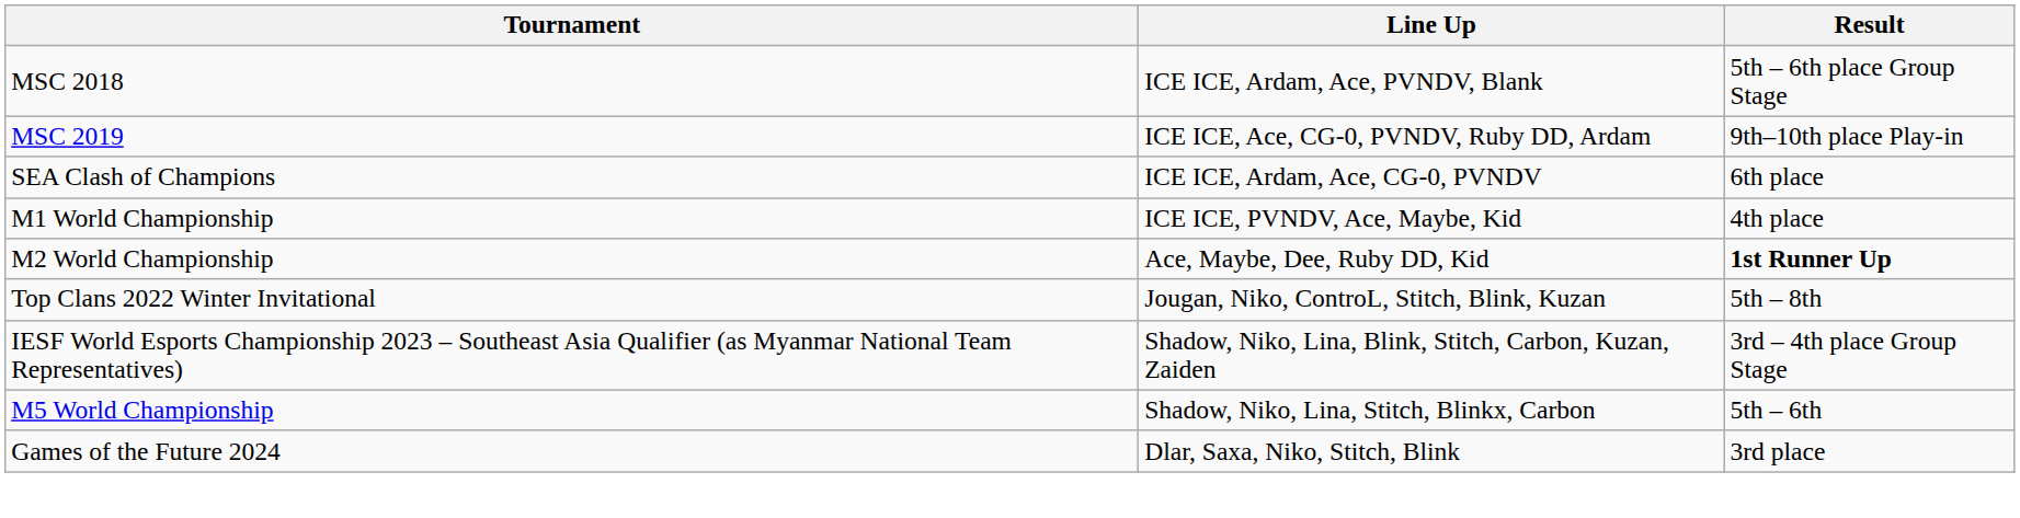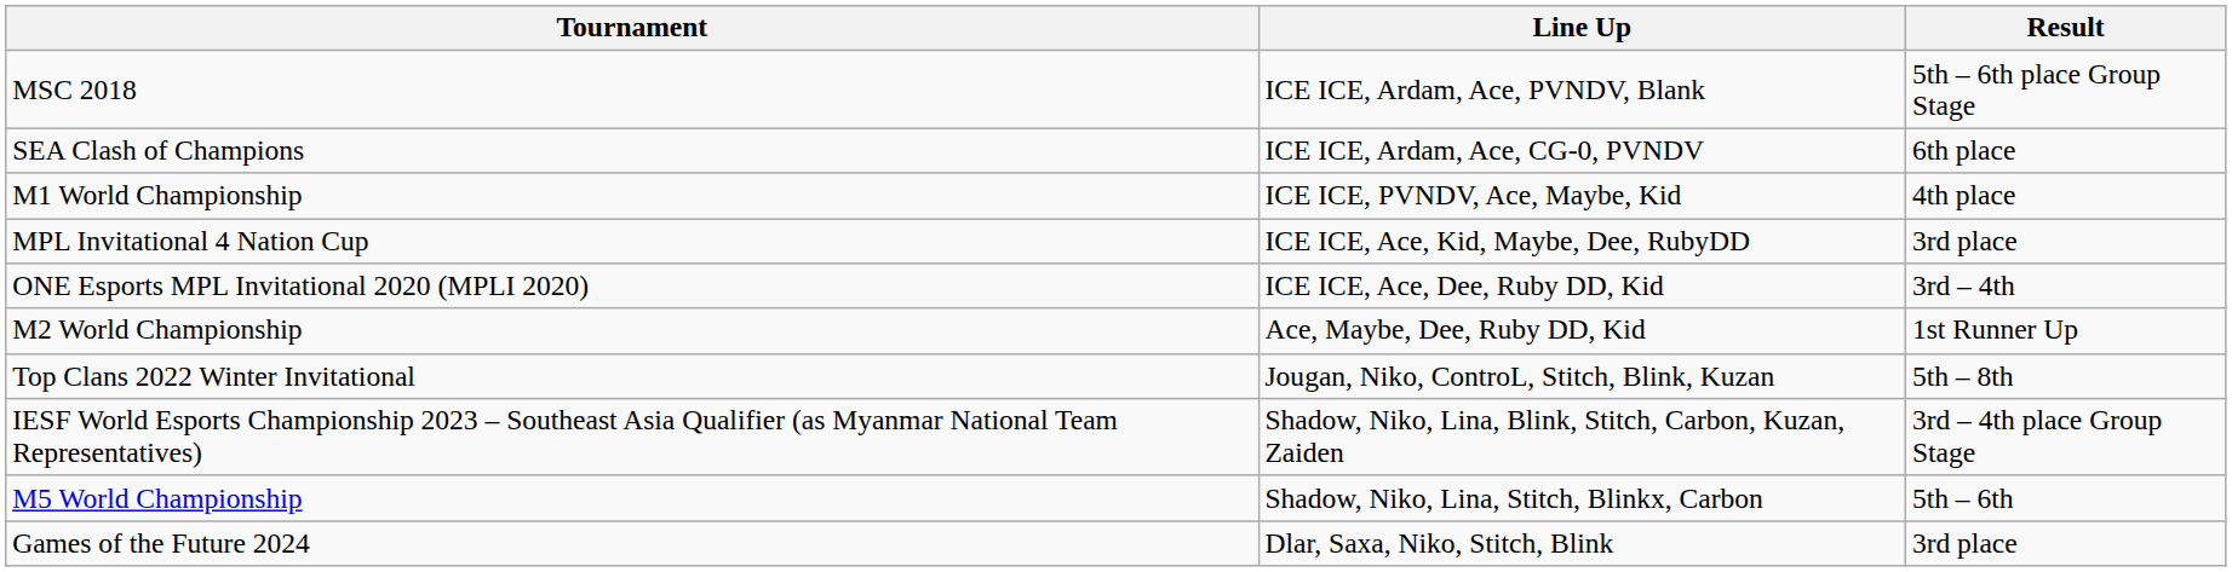- row: MSC 2019 | ICE ICE, Ace, CG-0, PVNDV, Ruby DD, Ardam | 9th–10th place Play-in
+ row: MPL Invitational 4 Nation Cup | ICE ICE, Ace, Kid, Maybe, Dee, RubyDD | 3rd place
+ row: ONE Esports MPL Invitational 2020 (MPLI 2020) | ICE ICE, Ace, Dee, Ruby DD, Kid | 3rd – 4th
M2 World Championship | Result: bold -> normal
